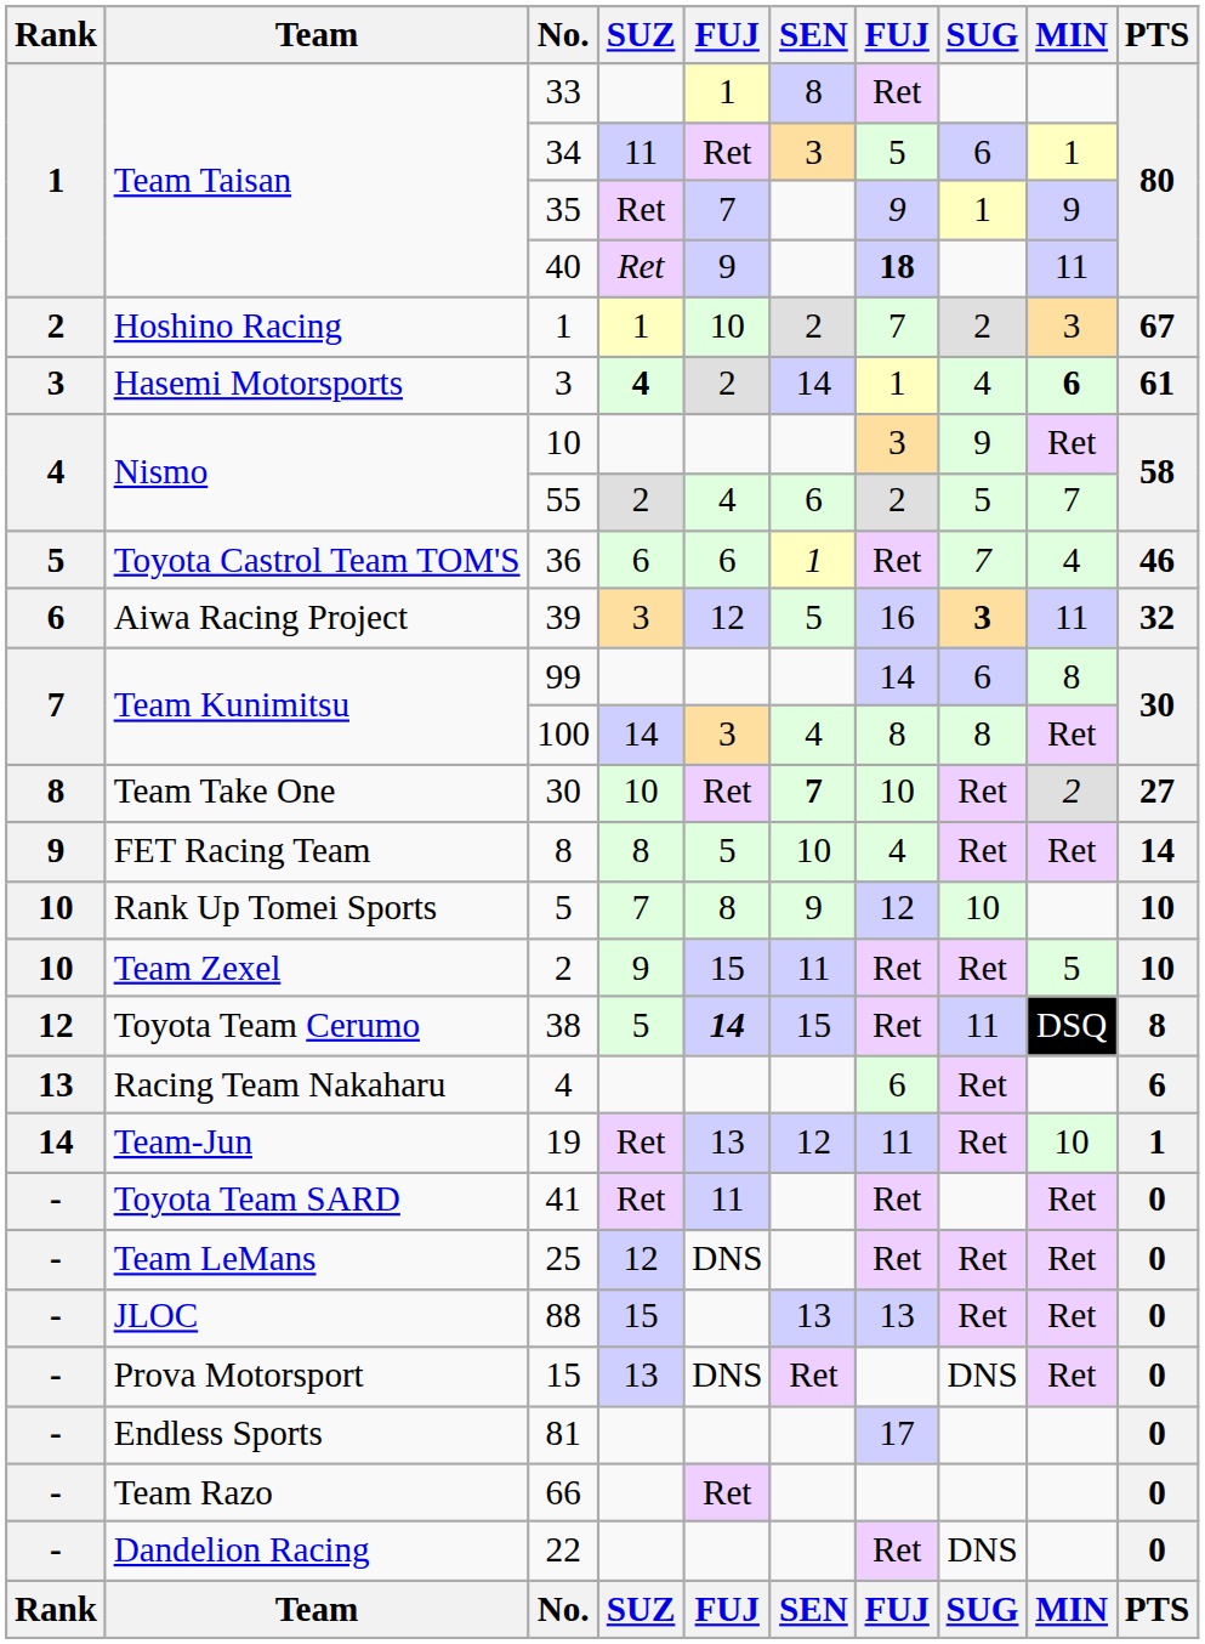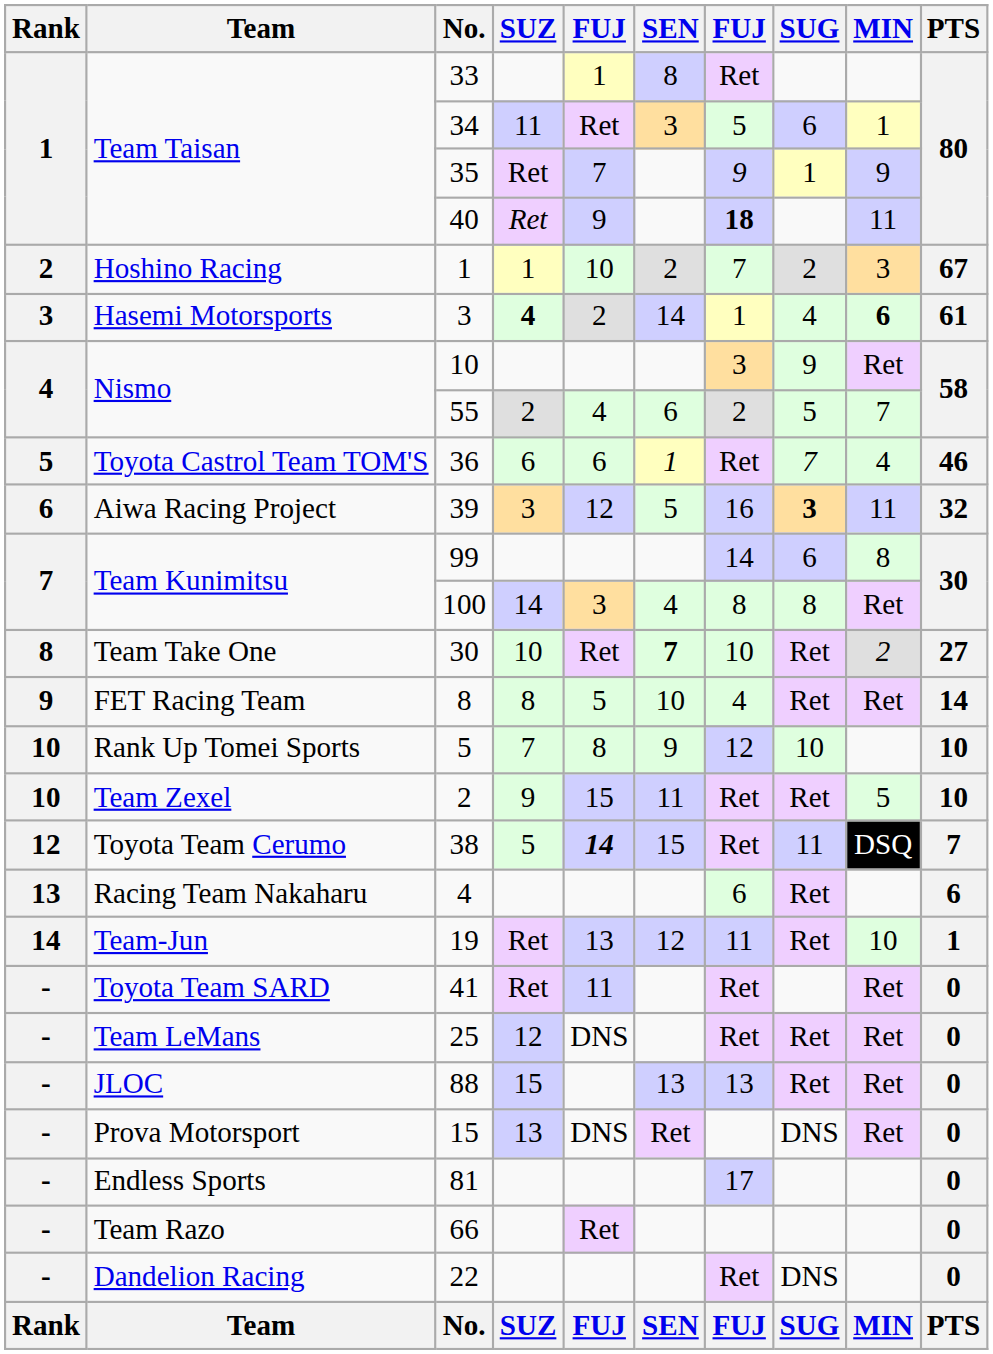38 | PTS: 8 -> 7
